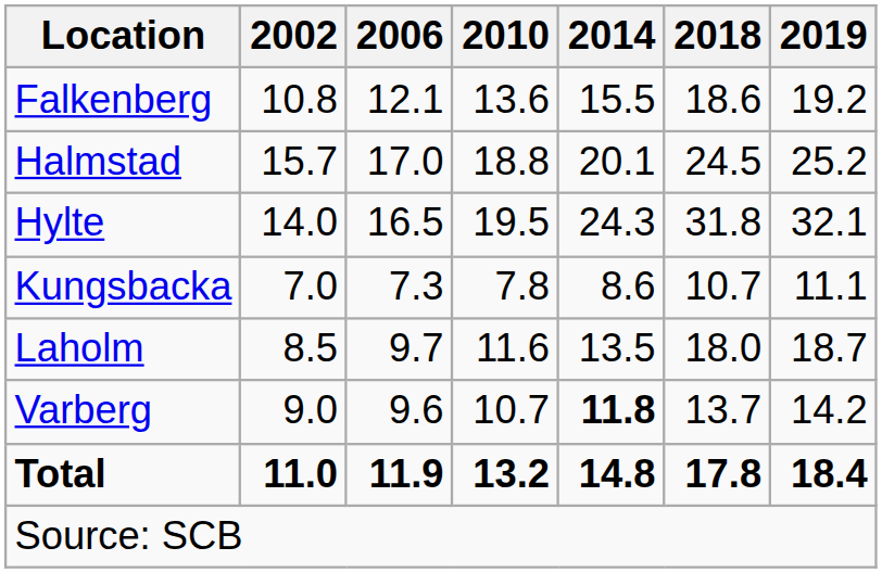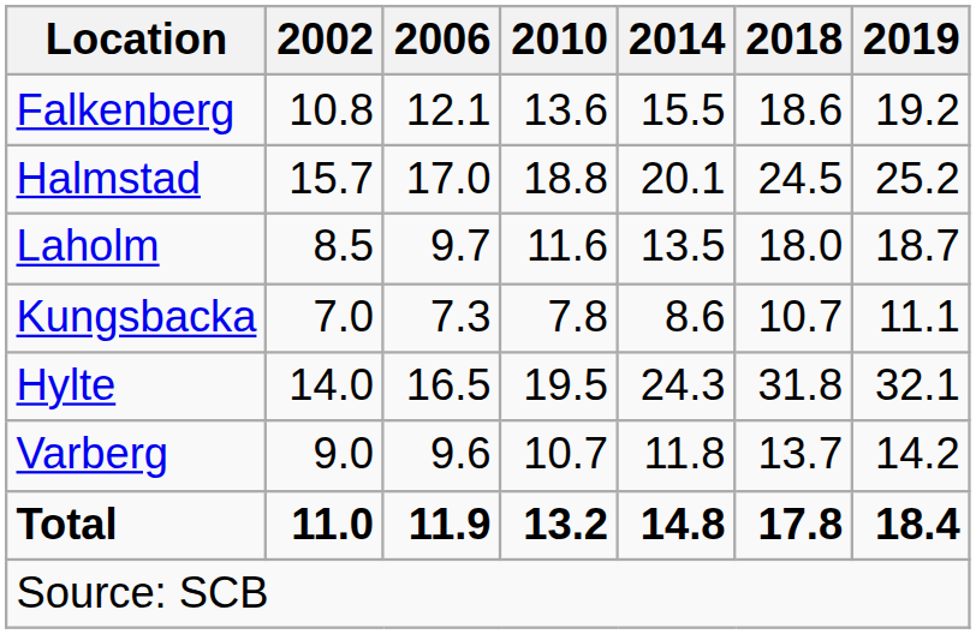rows swapped: Hylte <-> Laholm
Varberg | 2014: bold -> normal
